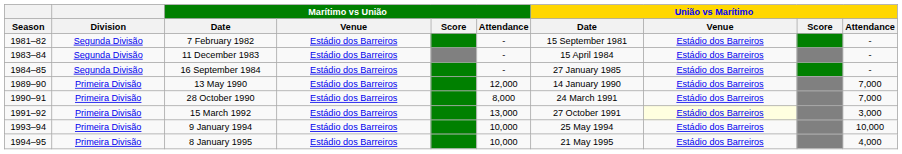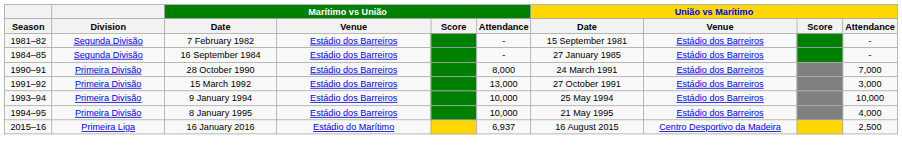- row: 1983–84 | Segunda Divisão | 11 December 1983 | Estádio dos Barreiros | - | 15 April 1984 | Estádio dos Barreiros | -
- row: 1989–90 | Primeira Divisão | 13 May 1990 | Estádio dos Barreiros | 12,000 | 14 January 1990 | Estádio dos Barreiros | 7,000
15 March 1992 | União vs Marítimo / Venue: lightyellow background -> no background
+ row: 2015–16 | Primeira Liga | 16 January 2016 | Estádio do Marítimo | 6,937 | 16 August 2015 | Centro Desportivo da Madeira | 2,500
